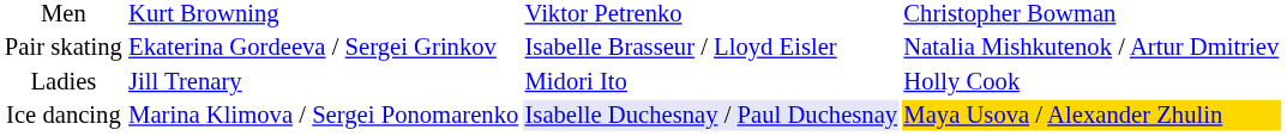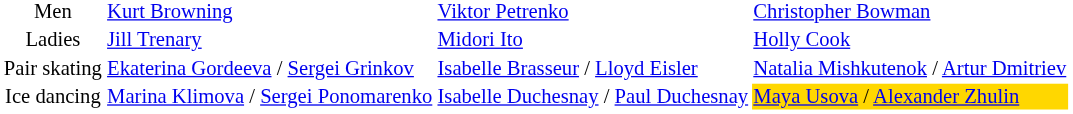rows swapped: Ladies <-> Pair skating
Ice dancing | column 3: lavender background -> no background
